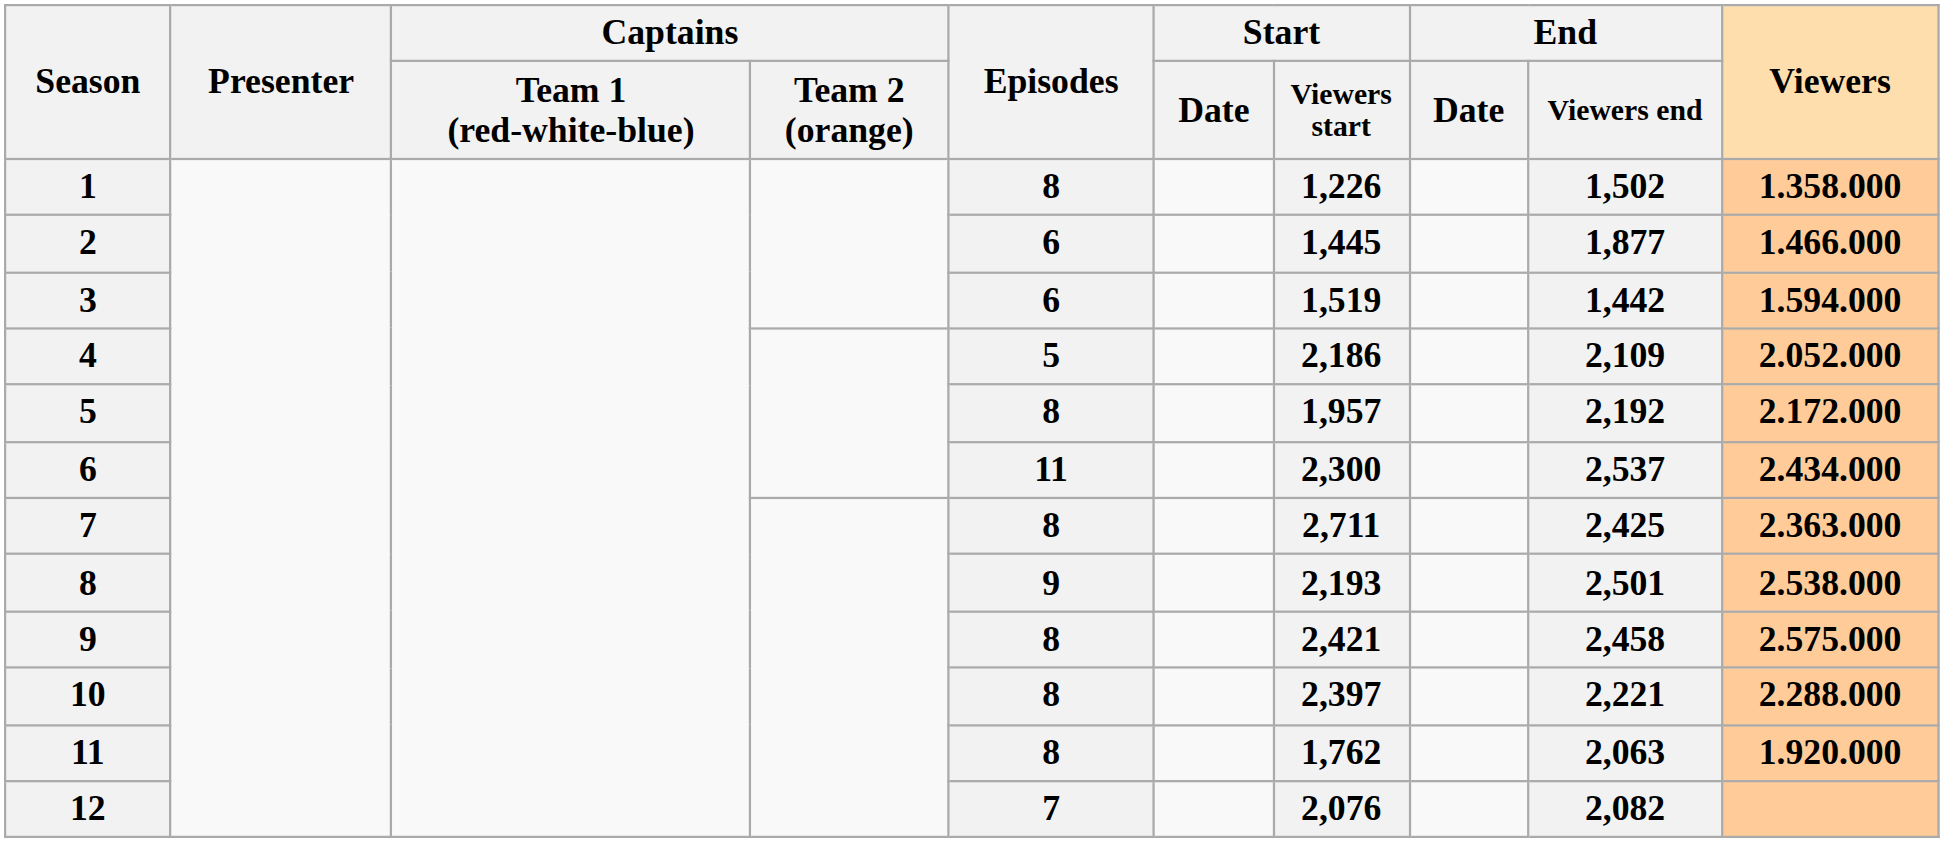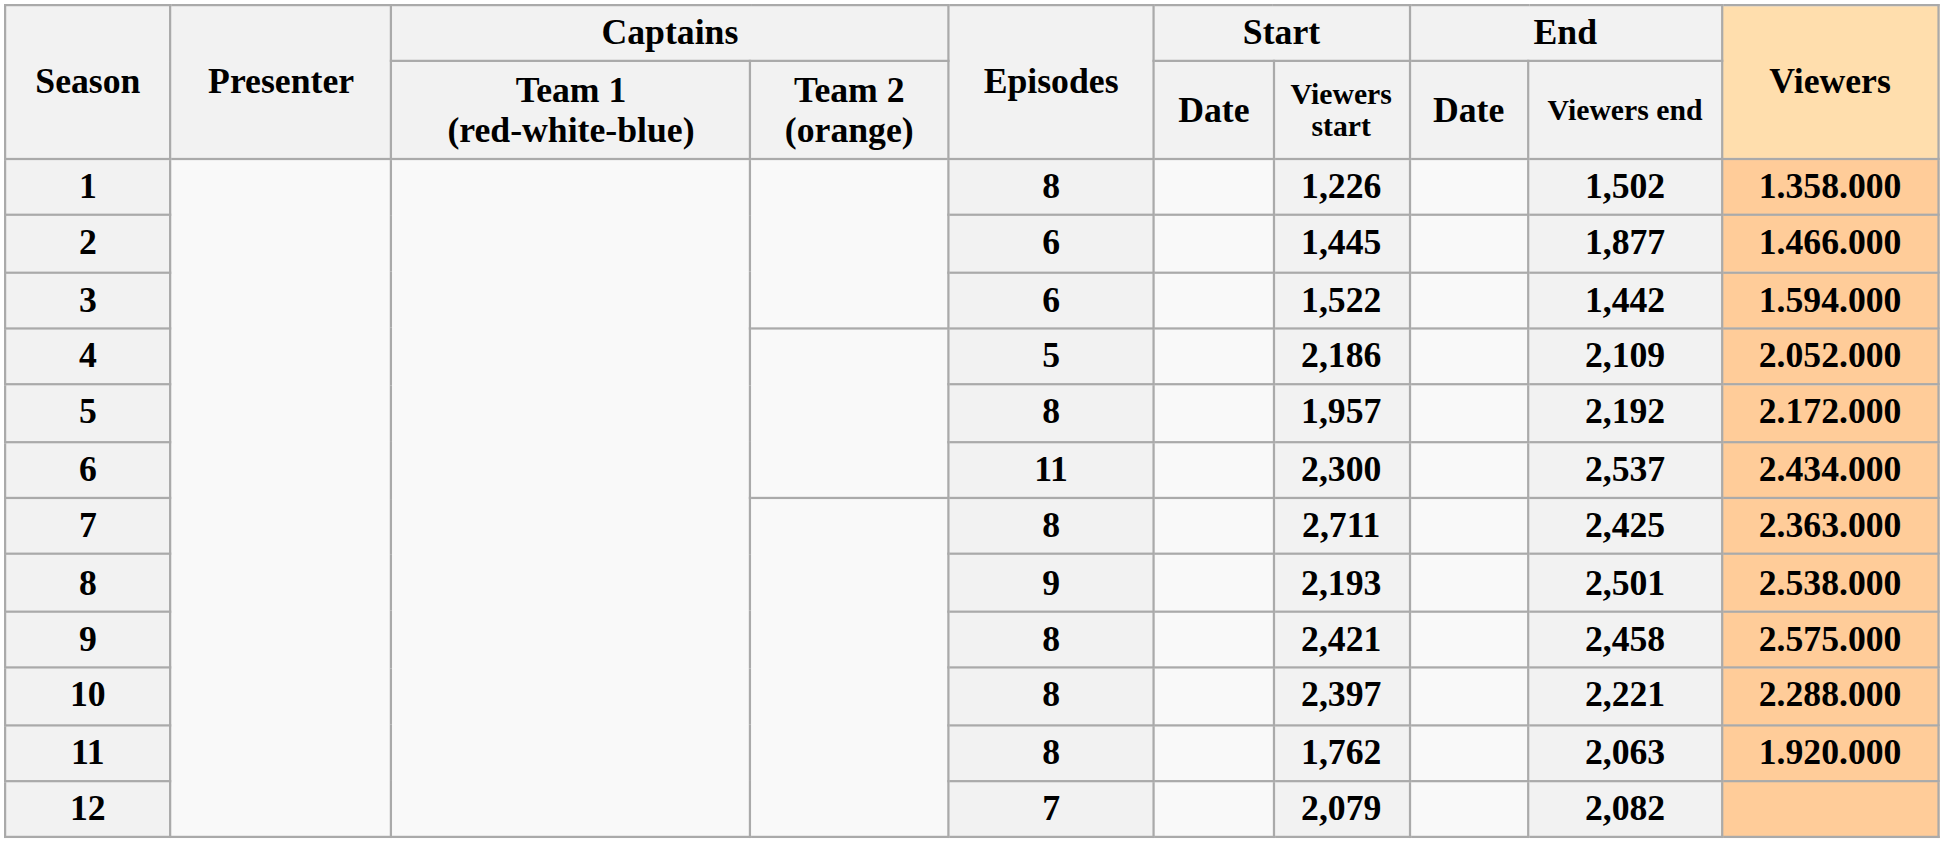3 | Start / Viewers start: 1,519 -> 1,522
12 | Start / Viewers start: 2,076 -> 2,079
